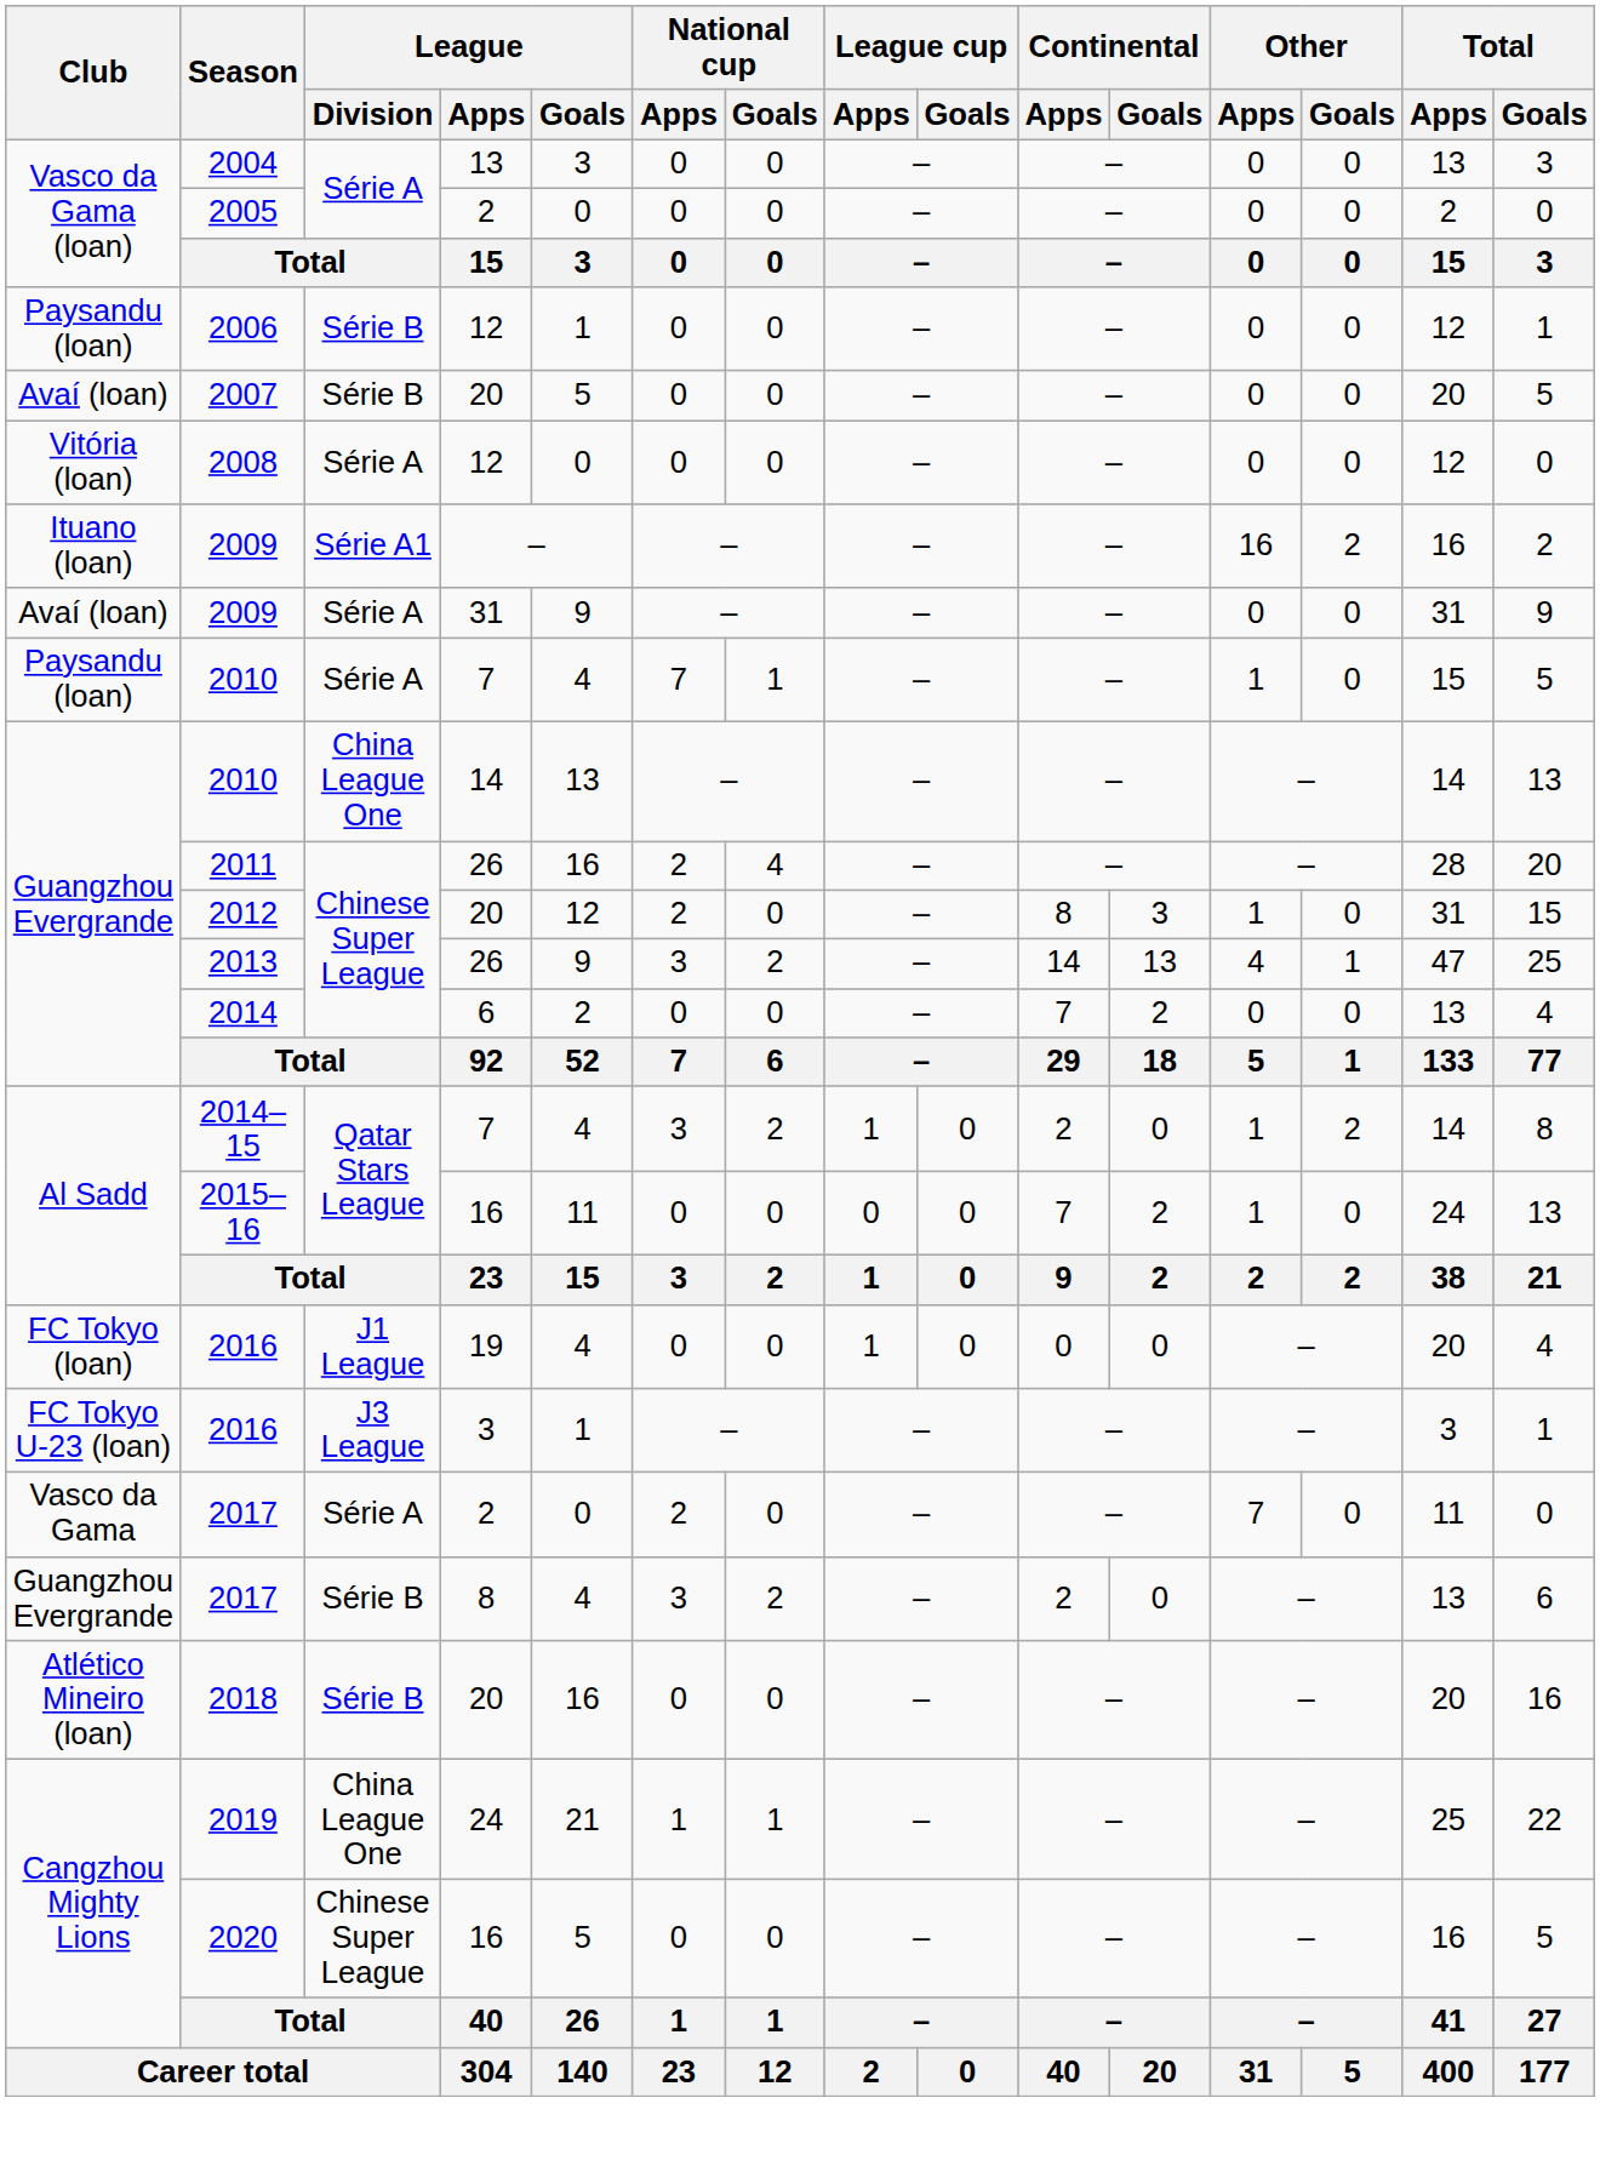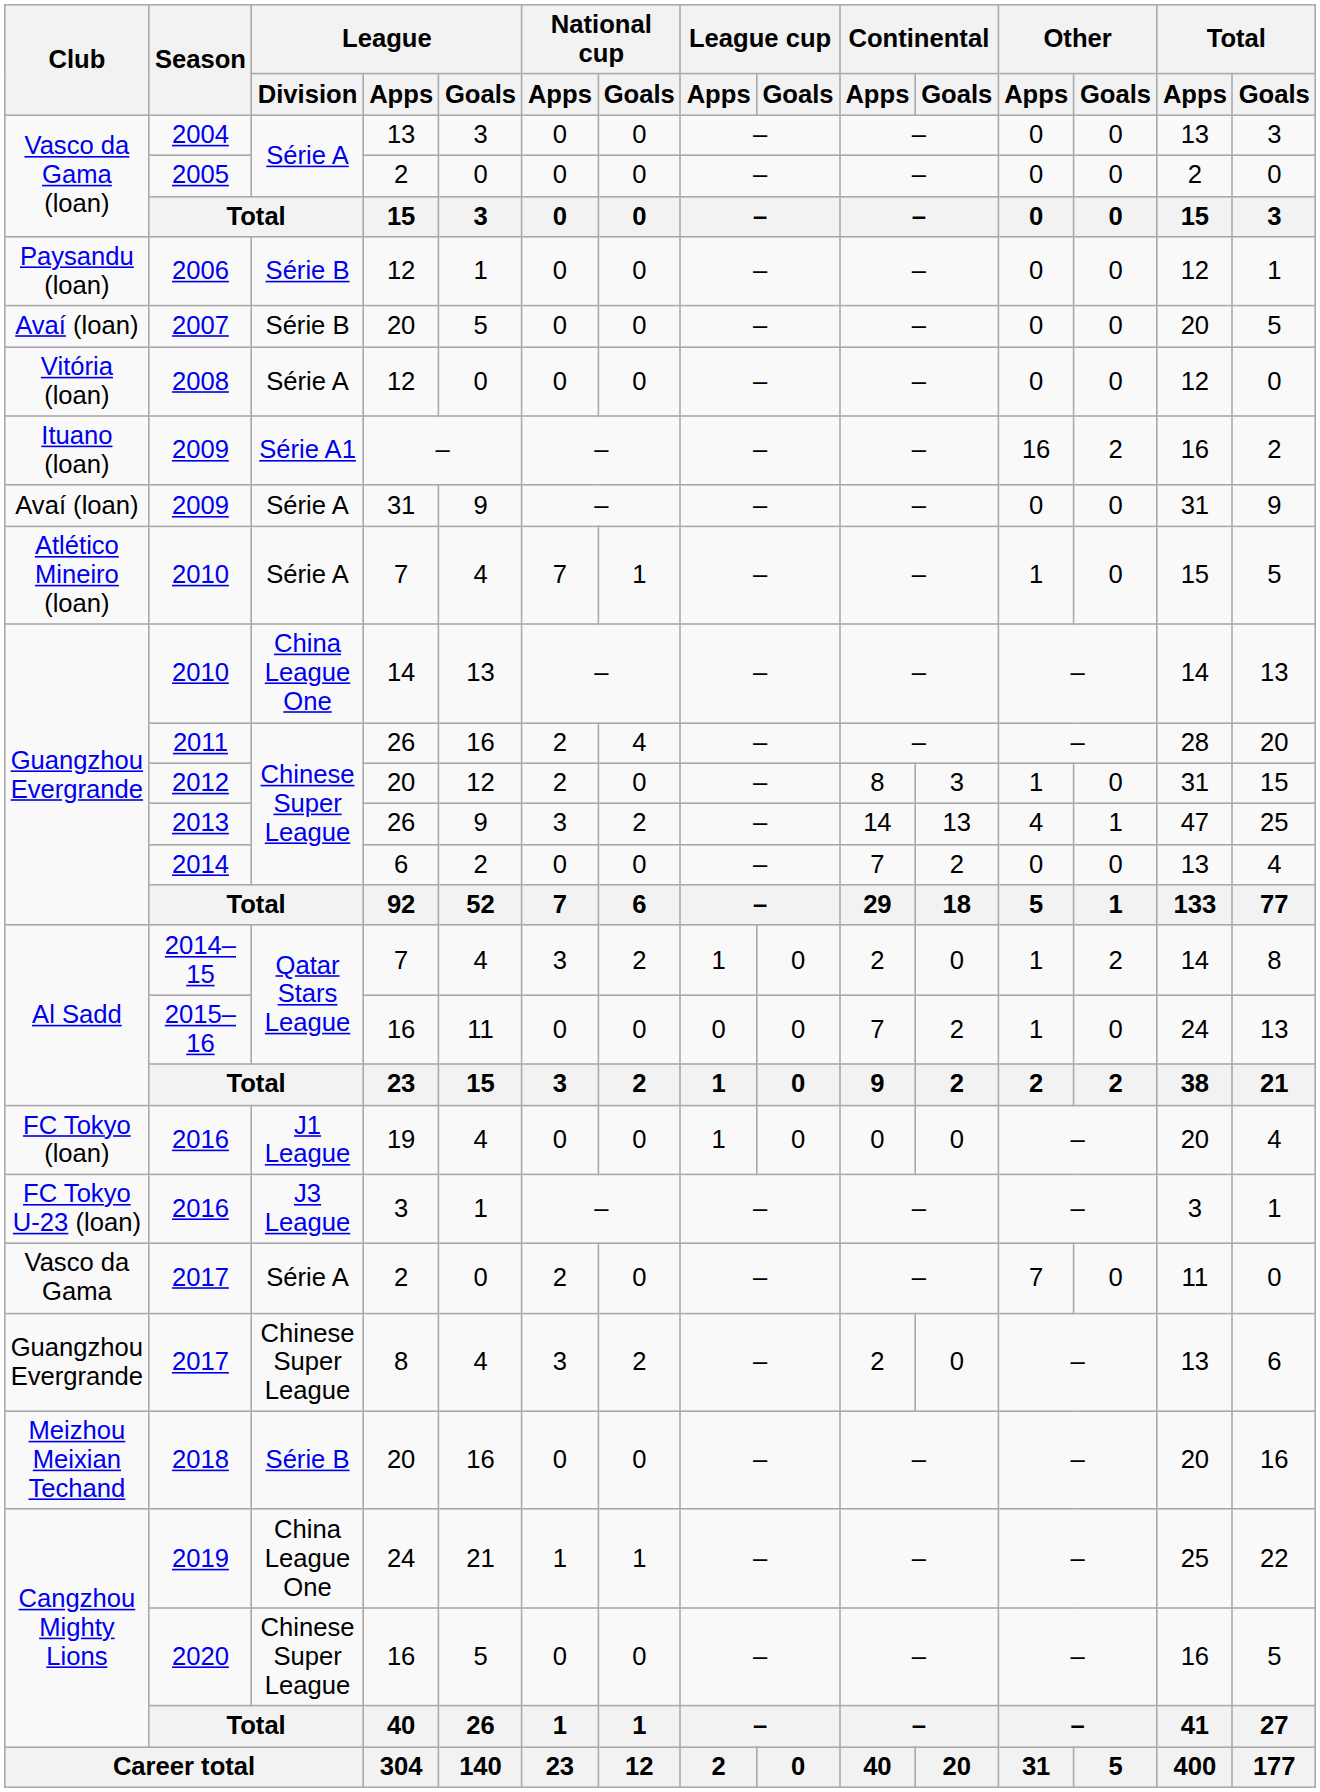2010 / 7 | Club: Paysandu (loan) -> Atlético Mineiro (loan)
2017 / 8 | League / Division: Série B -> Chinese Super League
2018 | Club: Atlético Mineiro (loan) -> Meizhou Meixian Techand
